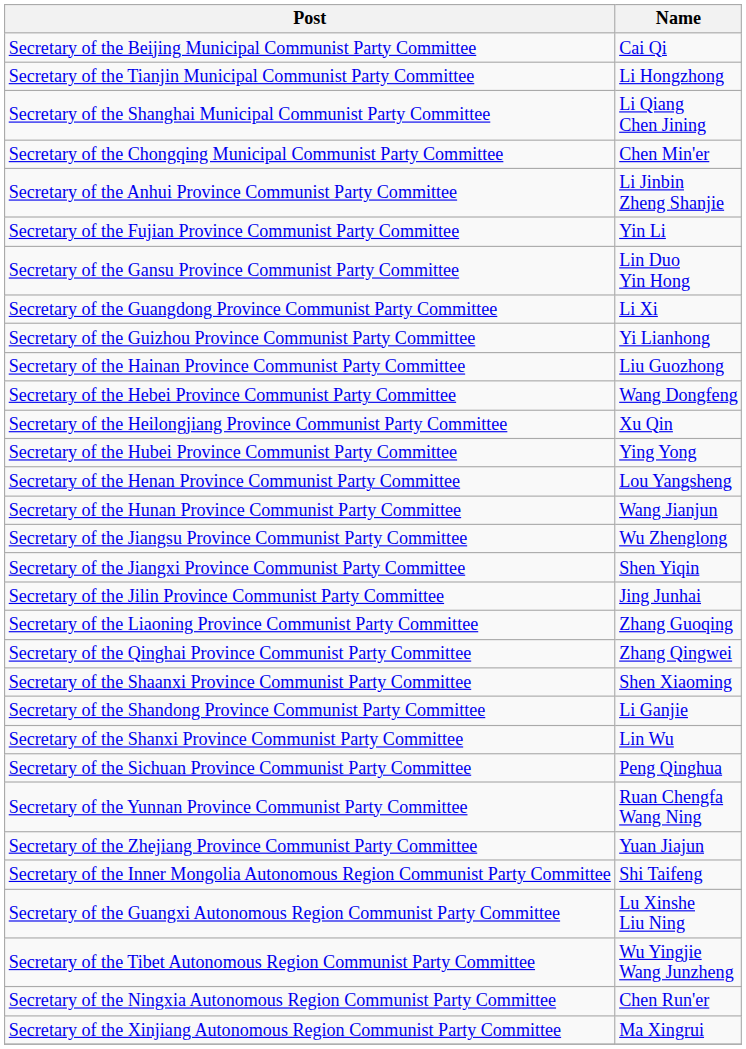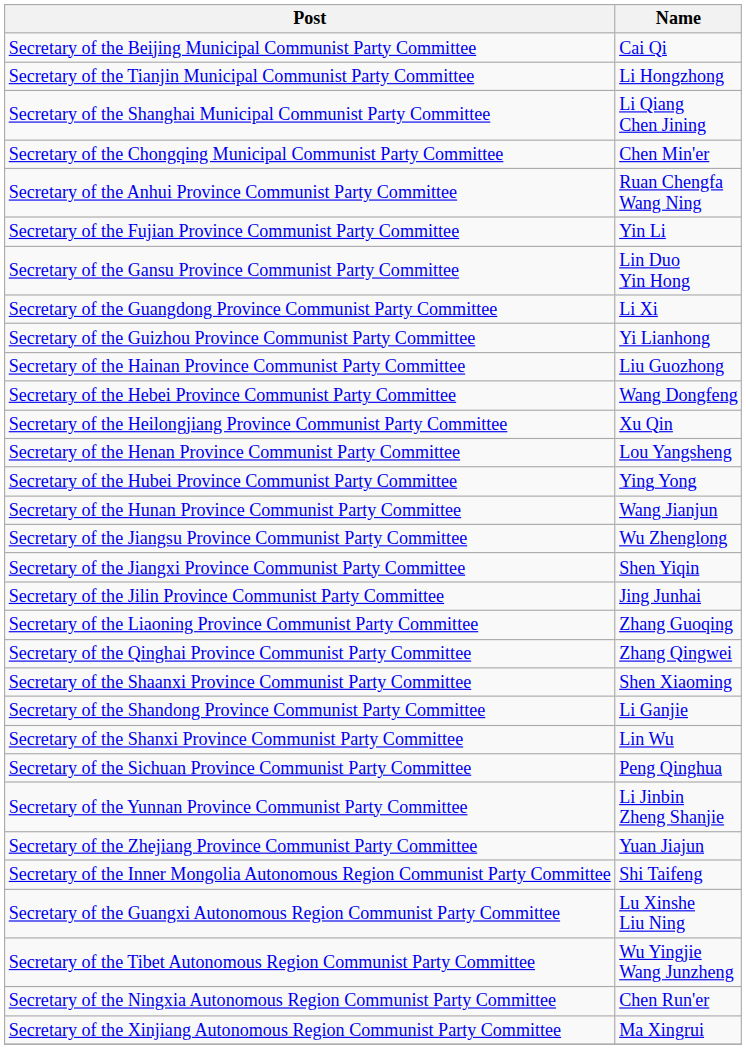Secretary of the Anhui Province Communist Party Committee | Name: Li Jinbin Zheng Shanjie -> Ruan Chengfa Wang Ning
rows swapped: Secretary of the Henan Province Communist Party Committee <-> Secretary of the Hubei Province Communist Party Committee
Secretary of the Yunnan Province Communist Party Committee | Name: Ruan Chengfa Wang Ning -> Li Jinbin Zheng Shanjie
